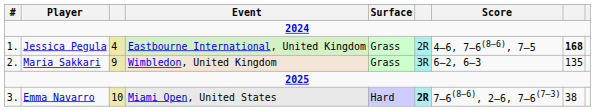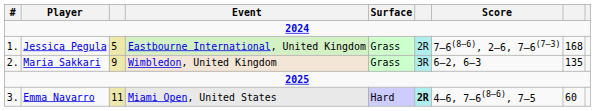Jessica Pegula | column 3: 4 -> 5
Jessica Pegula | Score: 4–6, 7–6(8–6), 7–5 -> 7–6(8–6), 2–6, 7–6(7–3)
Jessica Pegula | column 8: bold -> normal
Emma Navarro | column 3: 10 -> 11
Emma Navarro | Score: 7–6(8–6), 2–6, 7–6(7–3) -> 4–6, 7–6(8–6), 7–5
Emma Navarro | column 8: 38 -> 60
